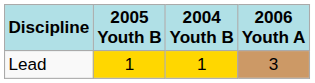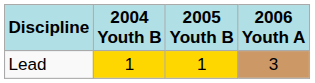columns swapped: 2004 Youth B <-> 2005 Youth B
